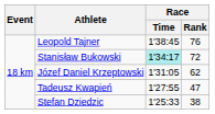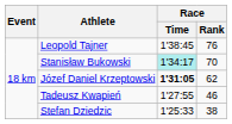Stanisław Bukowski | Race / Rank: 72 -> 70
Józef Daniel Krzeptowski | Race / Time: normal -> bold
Tadeusz Kwapień | Race / Rank: 47 -> 46
